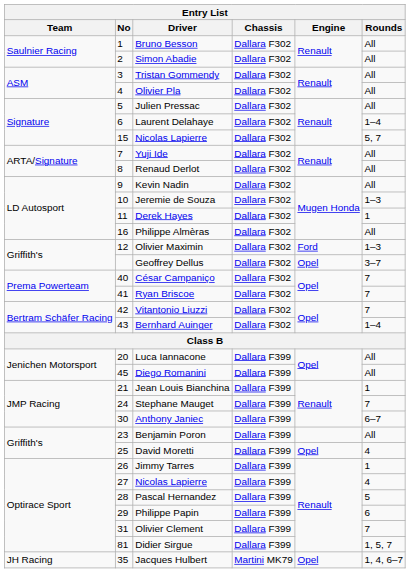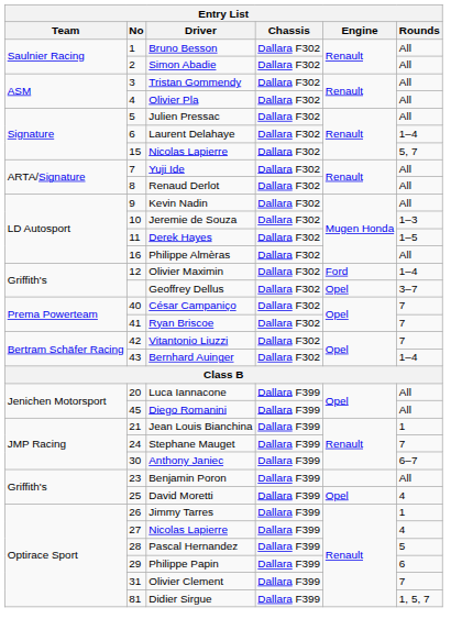Derek Hayes | Rounds: 1 -> 1–5
Olivier Maximin | Rounds: 1–3 -> 1–4
- row: JH Racing | 35 | Jacques Hulbert | Martini MK79 | Opel | 1, 4, 6–7
